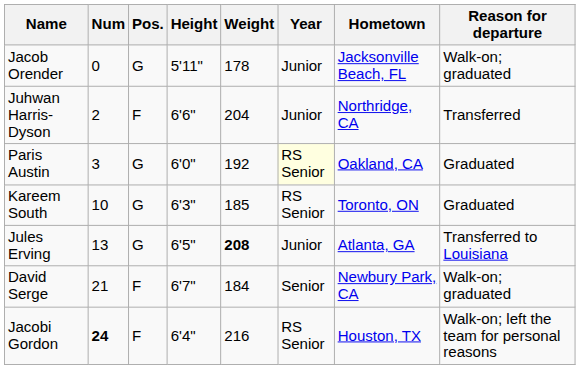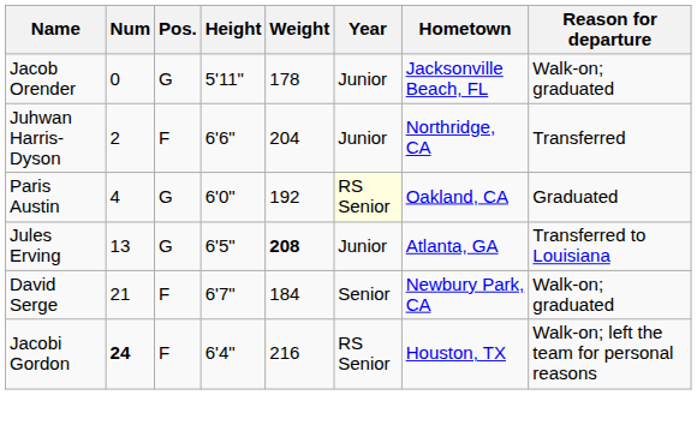Paris Austin | Num: 3 -> 4
- row: Kareem South | 10 | G | 6'3" | 185 | RS Senior | Toronto, ON | Graduated
